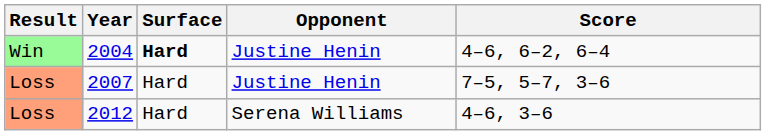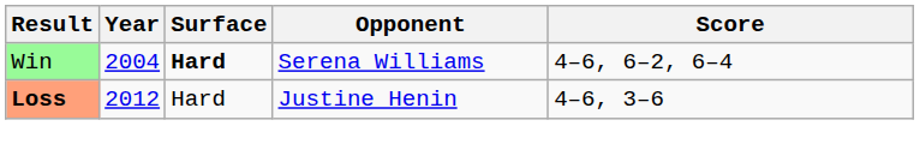2004 | Opponent: Justine Henin -> Serena Williams
- row: Loss | 2007 | Hard | Justine Henin | 7–5, 5–7, 3–6
2012 | Result: normal -> bold
2012 | Opponent: Serena Williams -> Justine Henin
